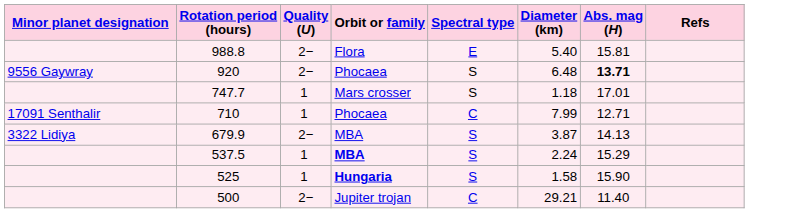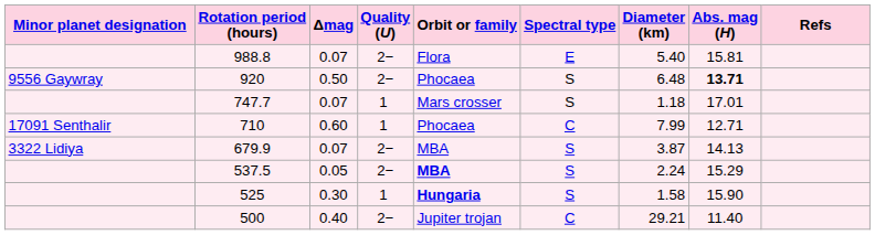+ column: Δmag | 0.07 | 0.50 | 0.07 | 0.60 | 0.07 | 0.05 | 0.30 | 0.40
537.5 | Quality (U): 1 -> 2−
